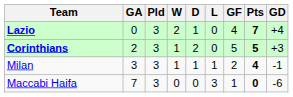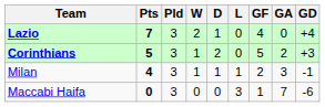columns swapped: Pts <-> GA
